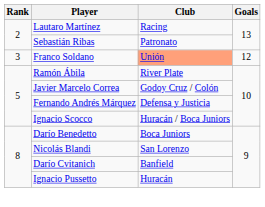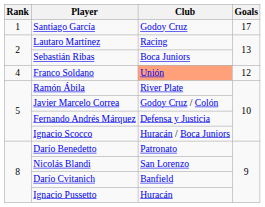+ row: 1 | Santiago García | Godoy Cruz | 17
Sebastián Ribas | Club: Patronato -> Boca Juniors
Franco Soldano | Rank: 3 -> 4
Darío Benedetto | Club: Boca Juniors -> Patronato
